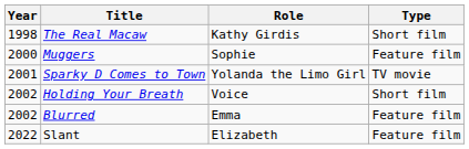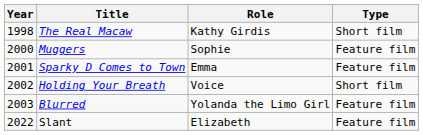Sparky D Comes to Town | Role: Yolanda the Limo Girl -> Emma
Sparky D Comes to Town | Type: TV movie -> Feature film
Blurred | Year: 2002 -> 2003
Blurred | Role: Emma -> Yolanda the Limo Girl
